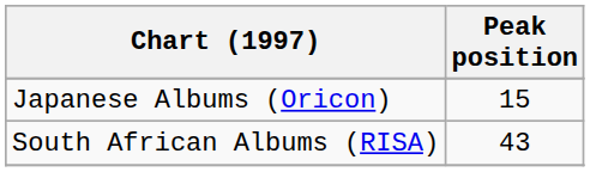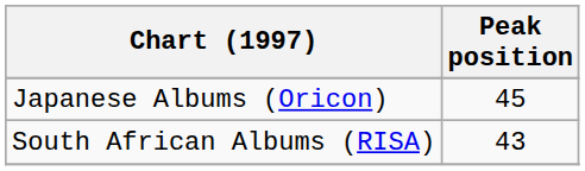Japanese Albums (Oricon) | Peak position: 15 -> 45
